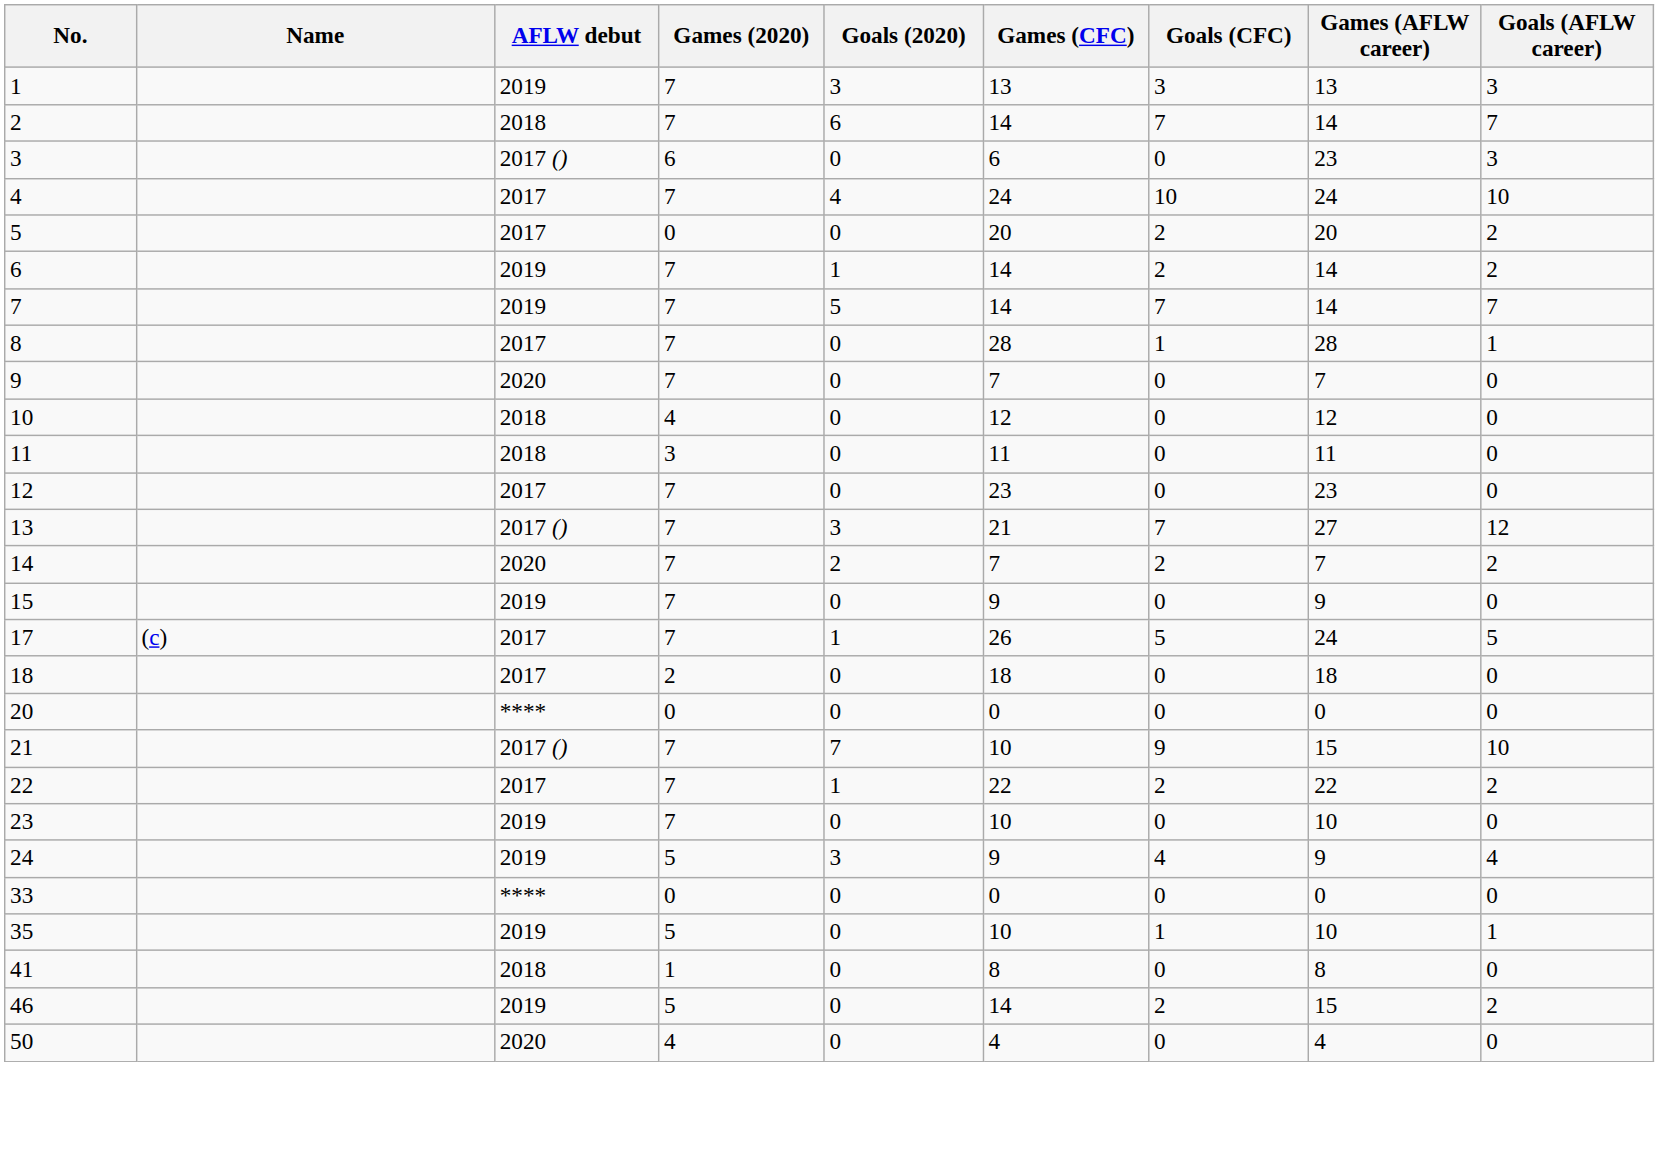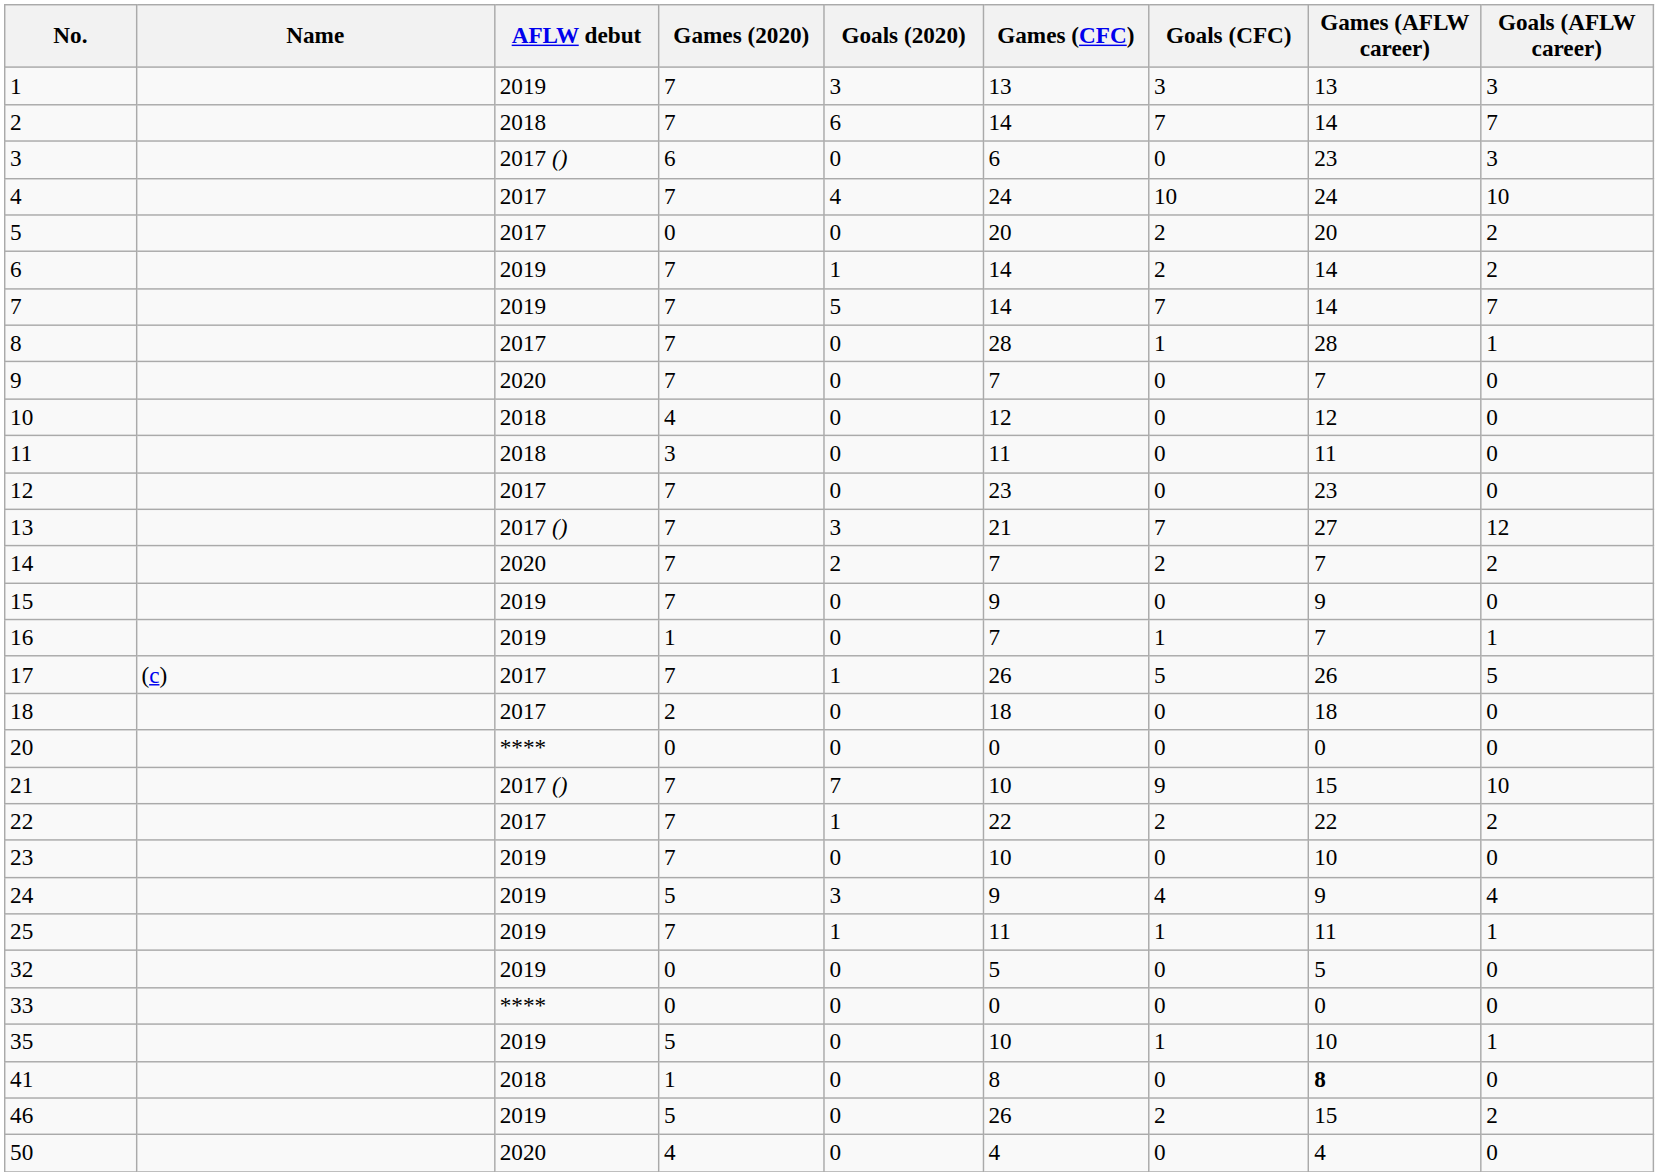+ row: 16 | 2019 | 1 | 0 | 7 | 1 | 7 | 1
17 | Games (AFLW career): 24 -> 26
+ row: 25 | 2019 | 7 | 1 | 11 | 1 | 11 | 1
+ row: 32 | 2019 | 0 | 0 | 5 | 0 | 5 | 0
41 | Games (AFLW career): normal -> bold
46 | Games (CFC): 14 -> 26
